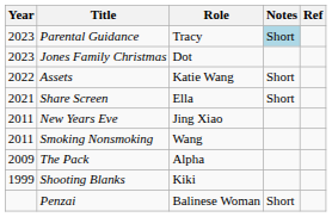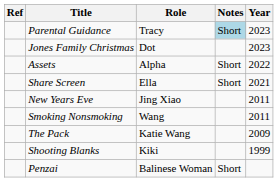columns swapped: Year <-> Ref
Assets | Role: Katie Wang -> Alpha
The Pack | Role: Alpha -> Katie Wang
